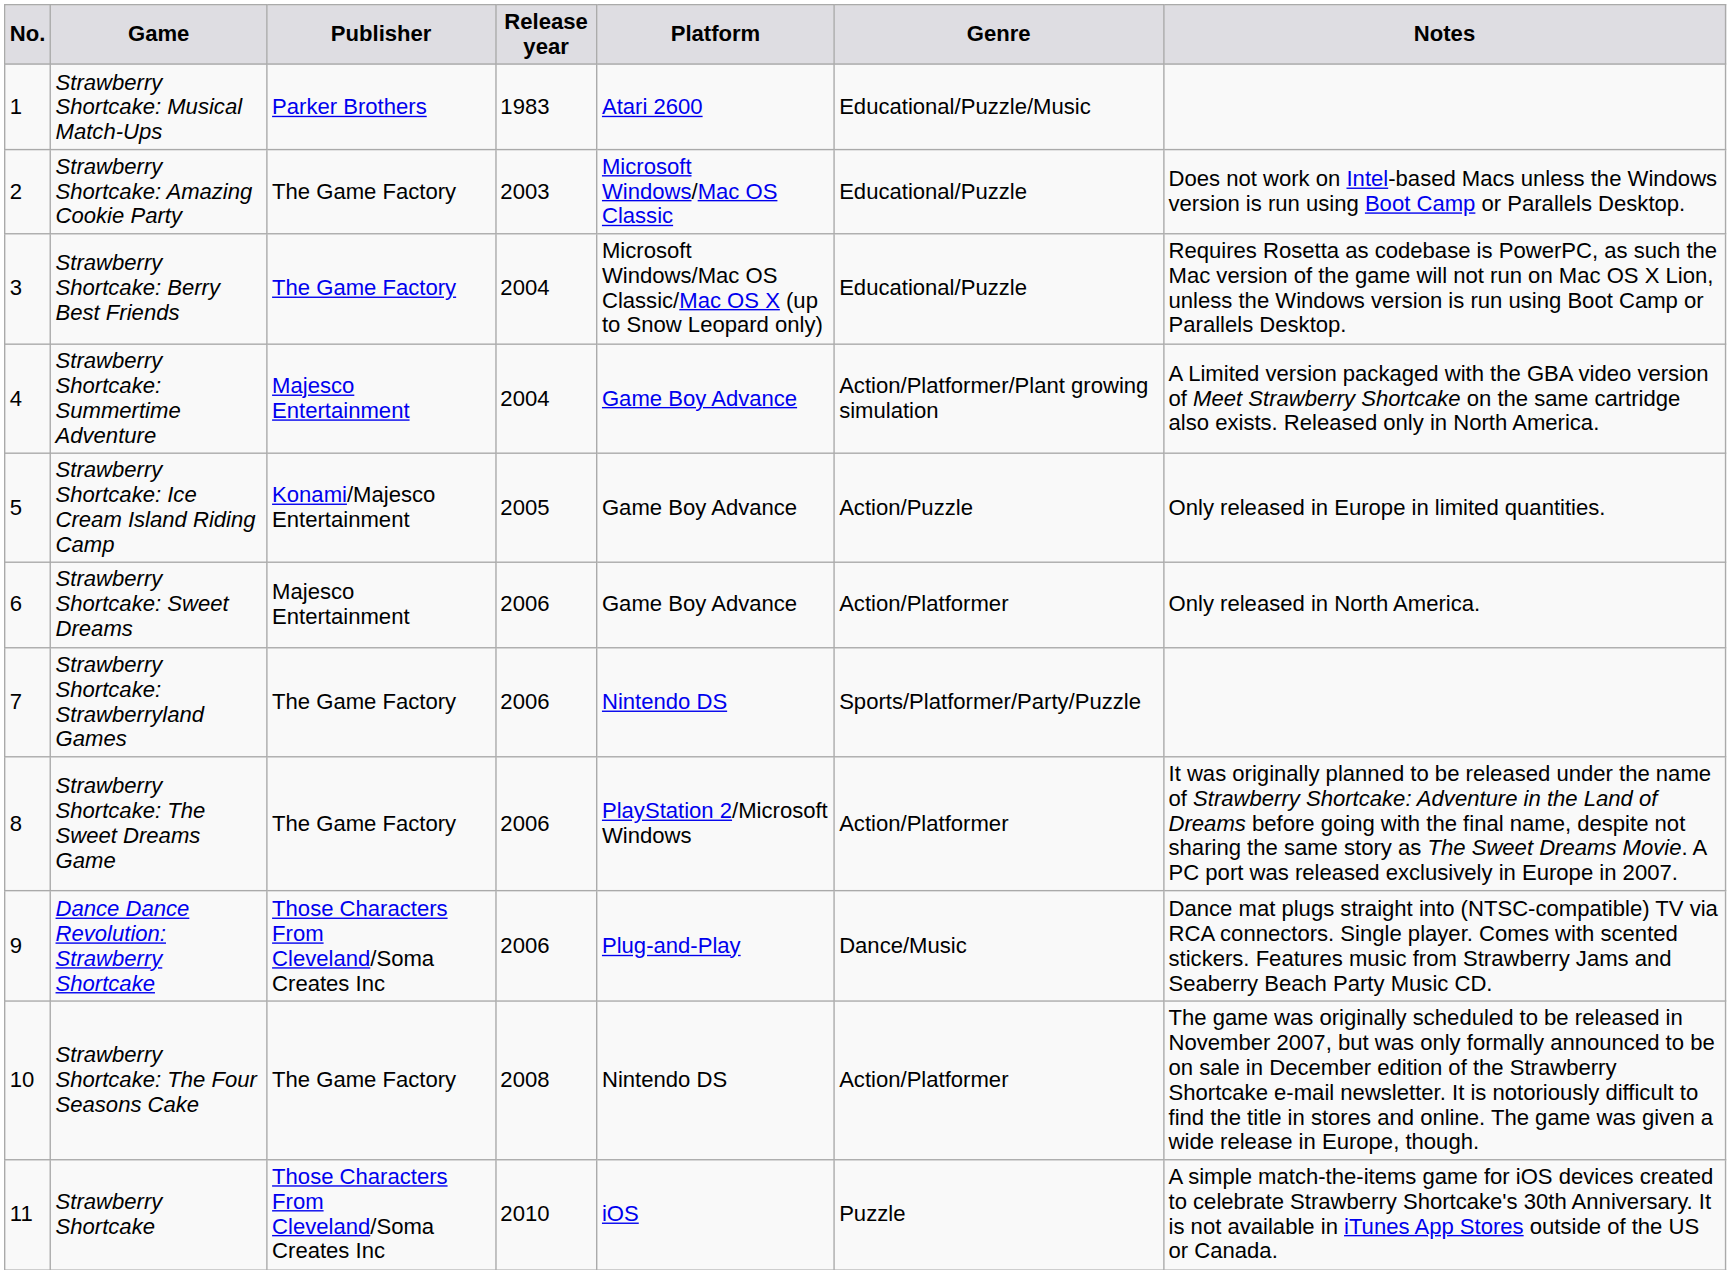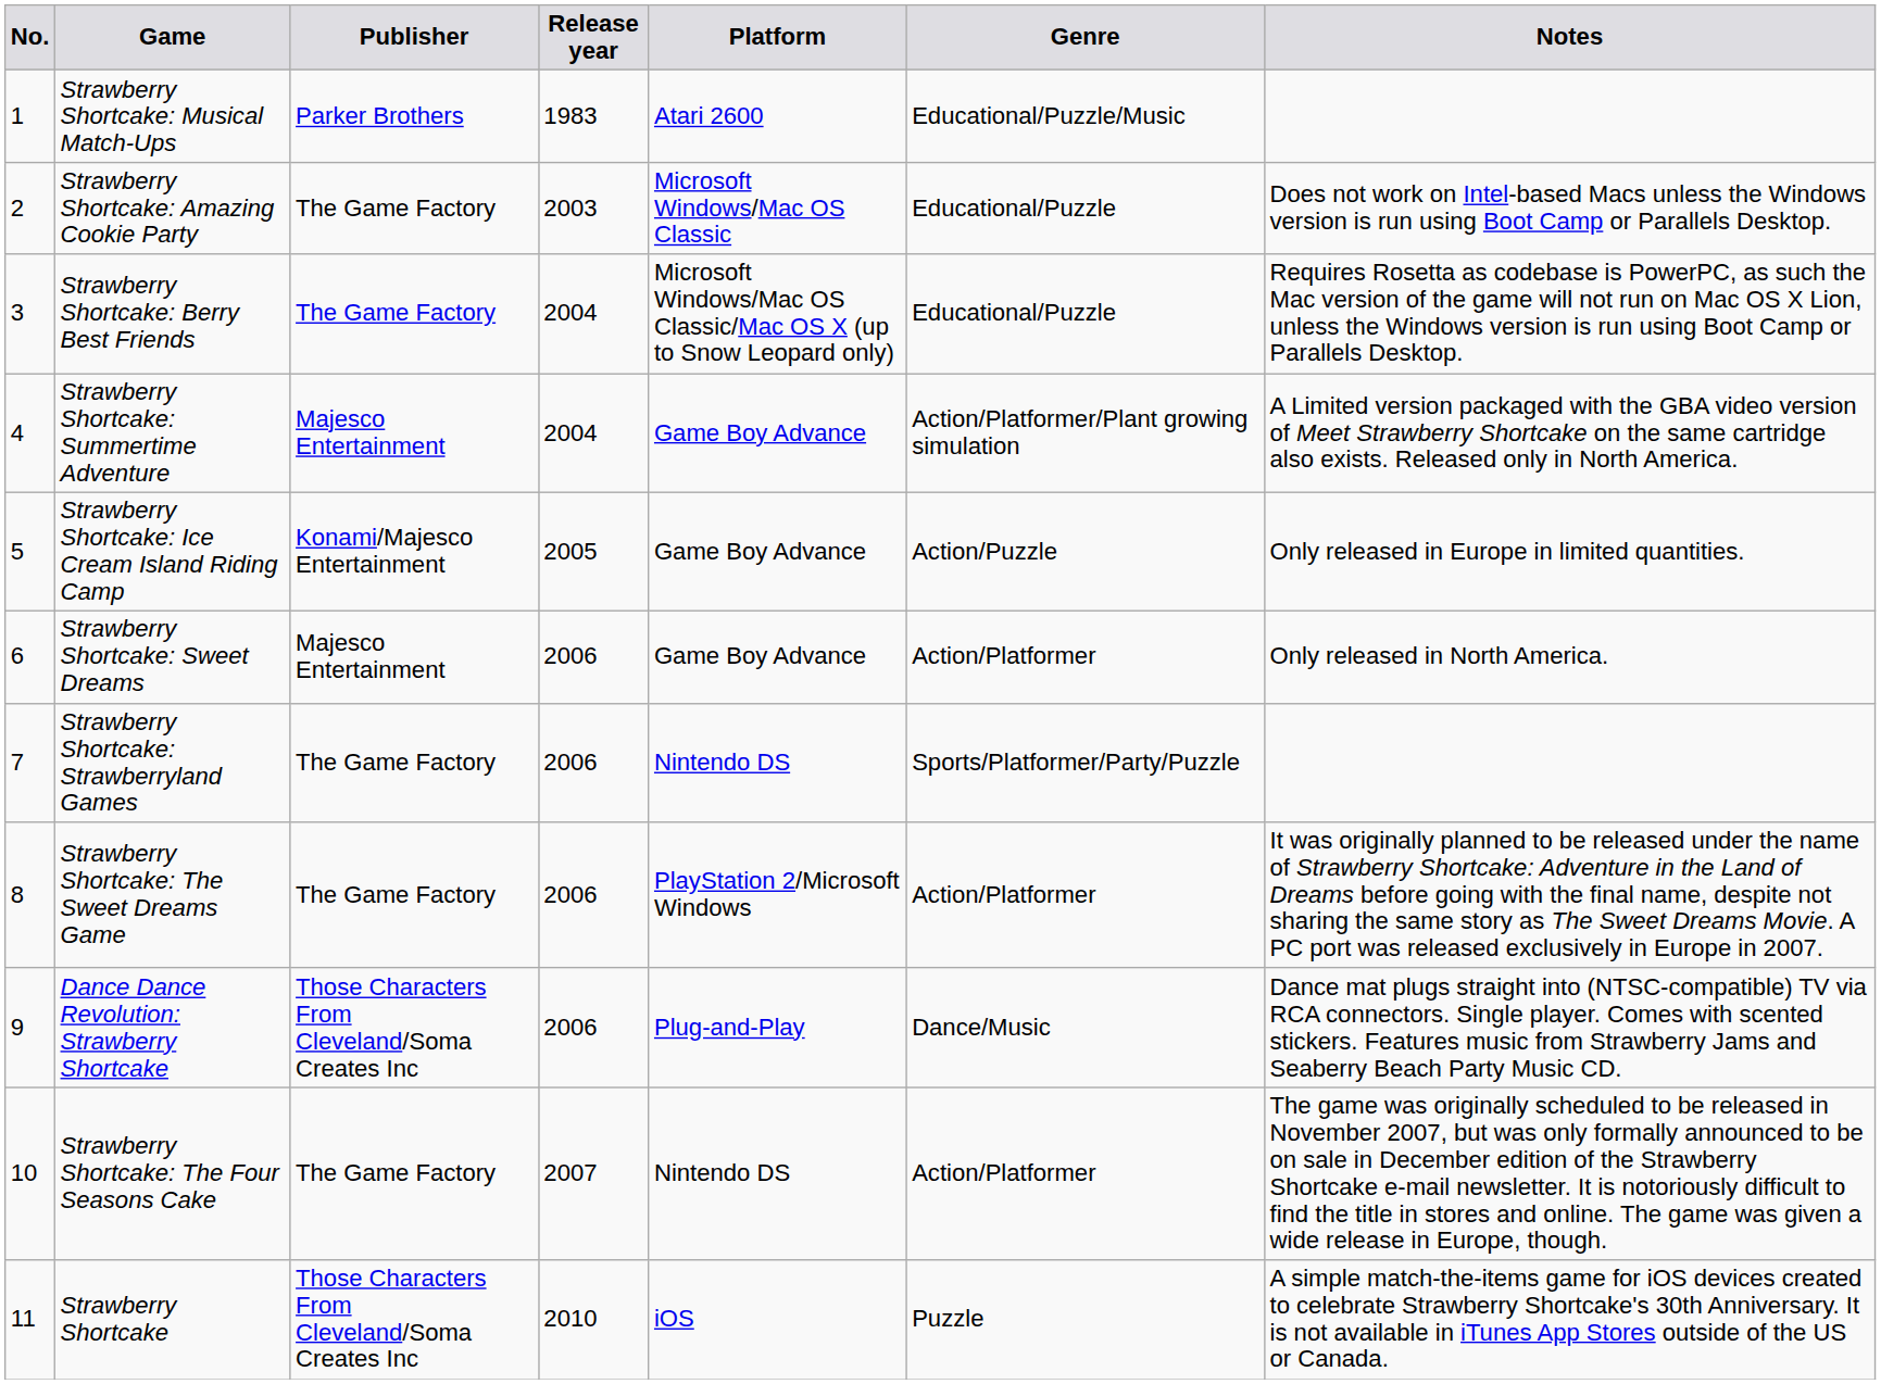Strawberry Shortcake: The Four Seasons Cake | Release year: 2008 -> 2007
